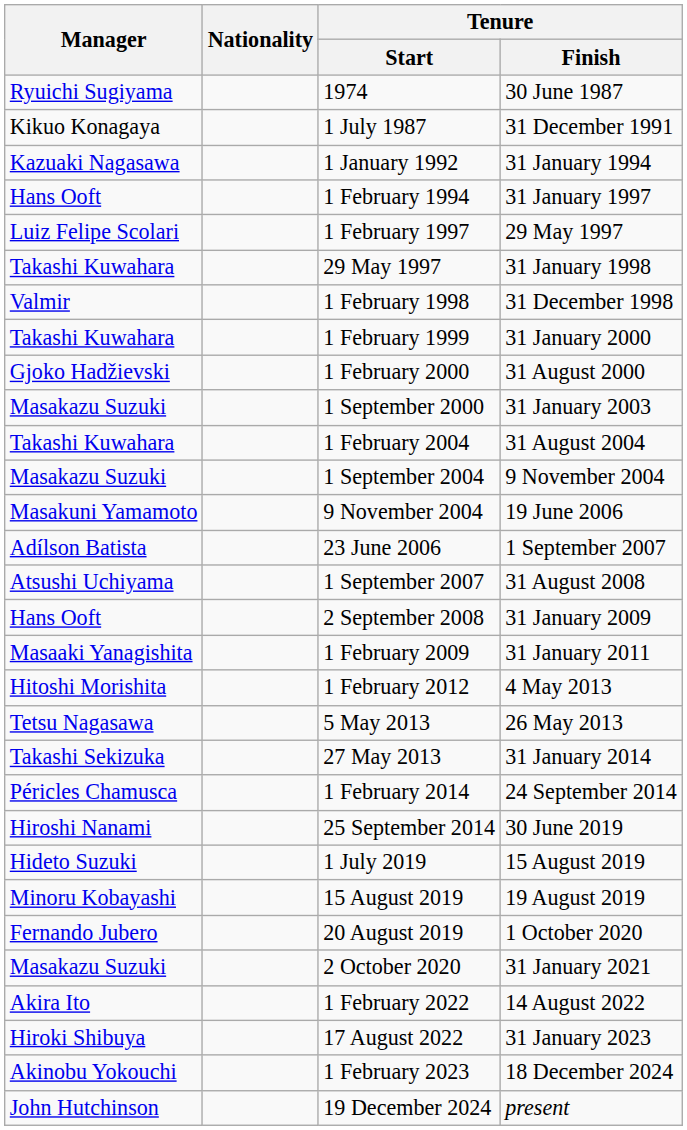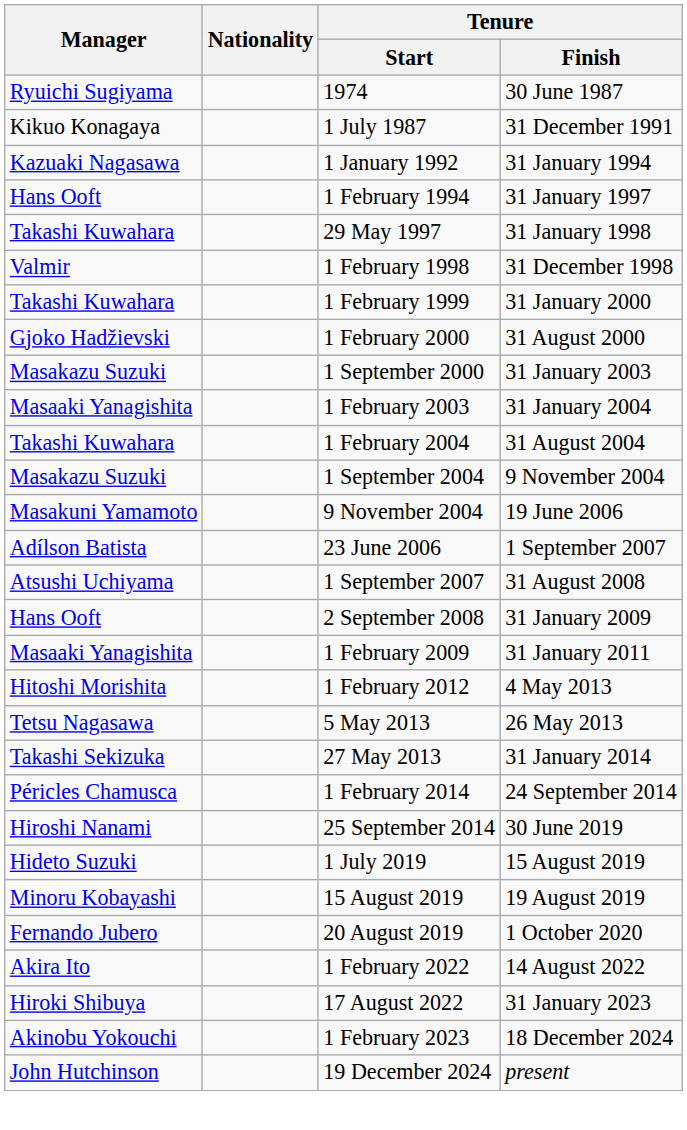- row: Luiz Felipe Scolari | 1 February 1997 | 29 May 1997
+ row: Masaaki Yanagishita | 1 February 2003 | 31 January 2004
- row: Masakazu Suzuki | 2 October 2020 | 31 January 2021
